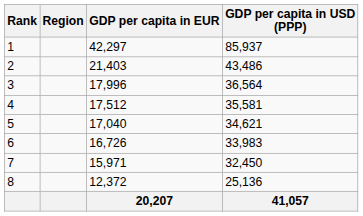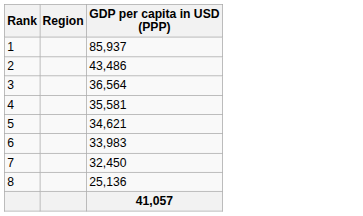- column: GDP per capita in EUR | 42,297 | 21,403 | 17,996 | 17,512 | 17,040 | 16,726 | 15,971 | 12,372 | 20,207
